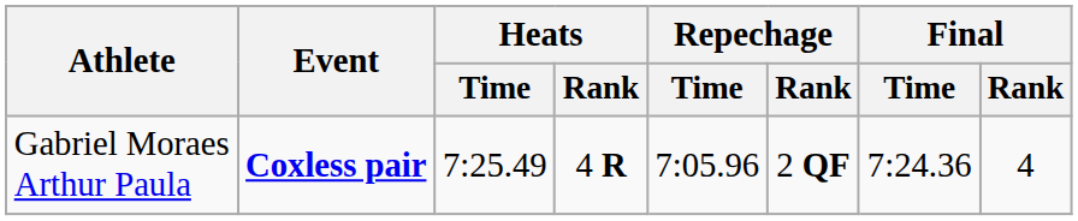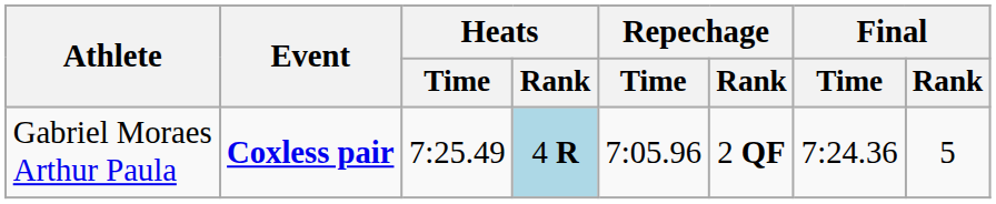Gabriel Moraes Arthur Paula | Heats / Rank: no background -> lightblue background
Gabriel Moraes Arthur Paula | Final / Rank: 4 -> 5
